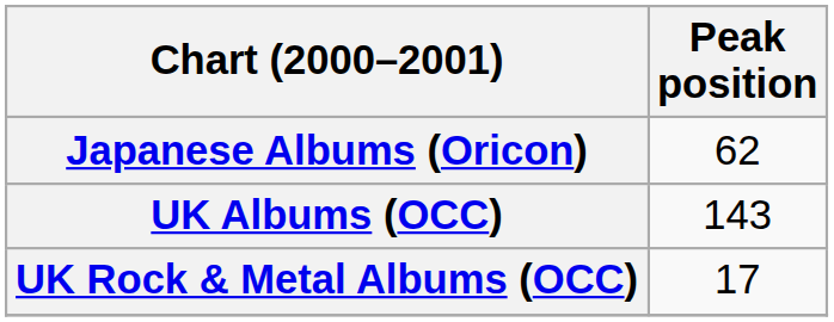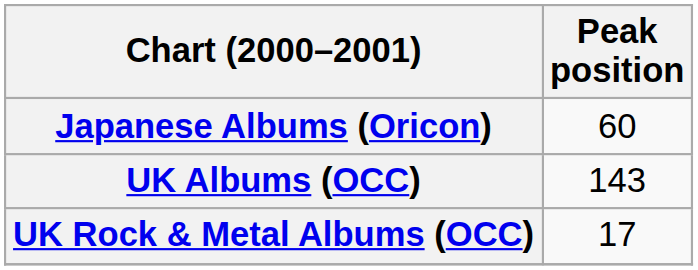Japanese Albums (Oricon) | Peak position: 62 -> 60
